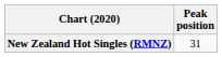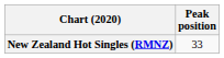New Zealand Hot Singles (RMNZ) | Peak position: 31 -> 33
